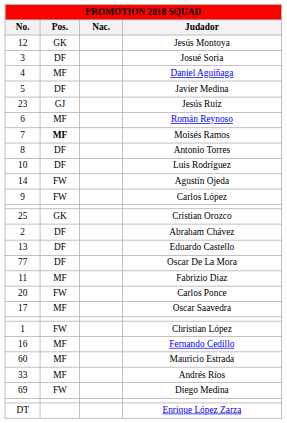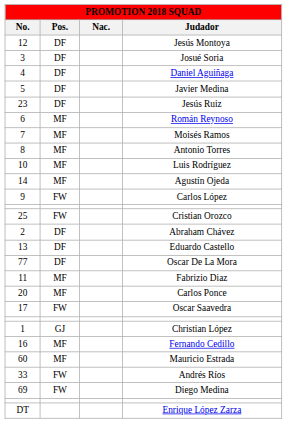Jesús Montoya | Pos.: GK -> DF
Daniel Aguiñaga | Pos.: MF -> DF
Jesús Ruiz | Pos.: GJ -> DF
Moisés Ramos | Pos.: bold -> normal
Antonio Torres | Pos.: DF -> MF
Luis Rodríguez | Pos.: DF -> MF
Agustín Ojeda | Pos.: FW -> MF
Cristian Orozco | Pos.: GK -> FW
Carlos Ponce | Pos.: FW -> MF
Oscar Saavedra | Pos.: MF -> FW
Christian López | Pos.: FW -> GJ
Andrés Ríos | Pos.: MF -> FW
